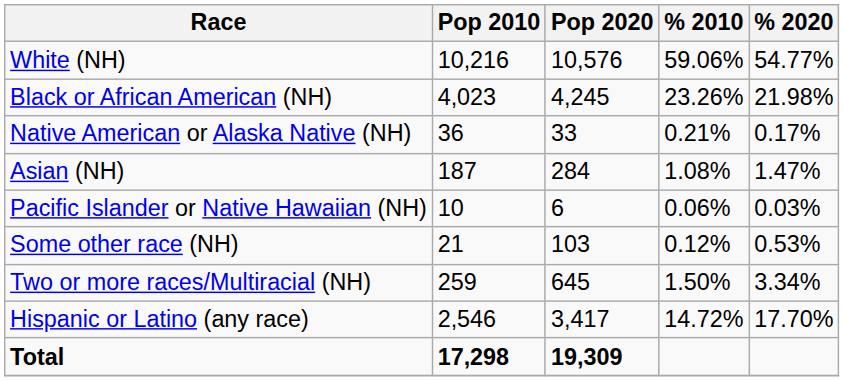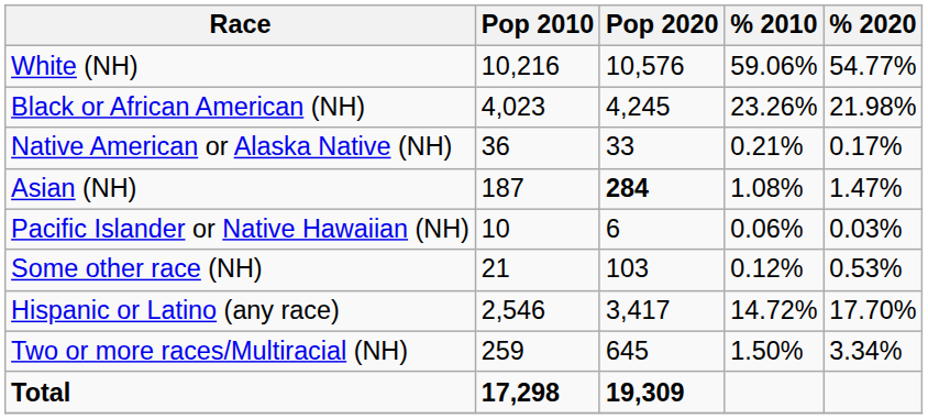Asian (NH) | Pop 2020: normal -> bold
rows swapped: Two or more races/Multiracial (NH) <-> Hispanic or Latino (any race)
